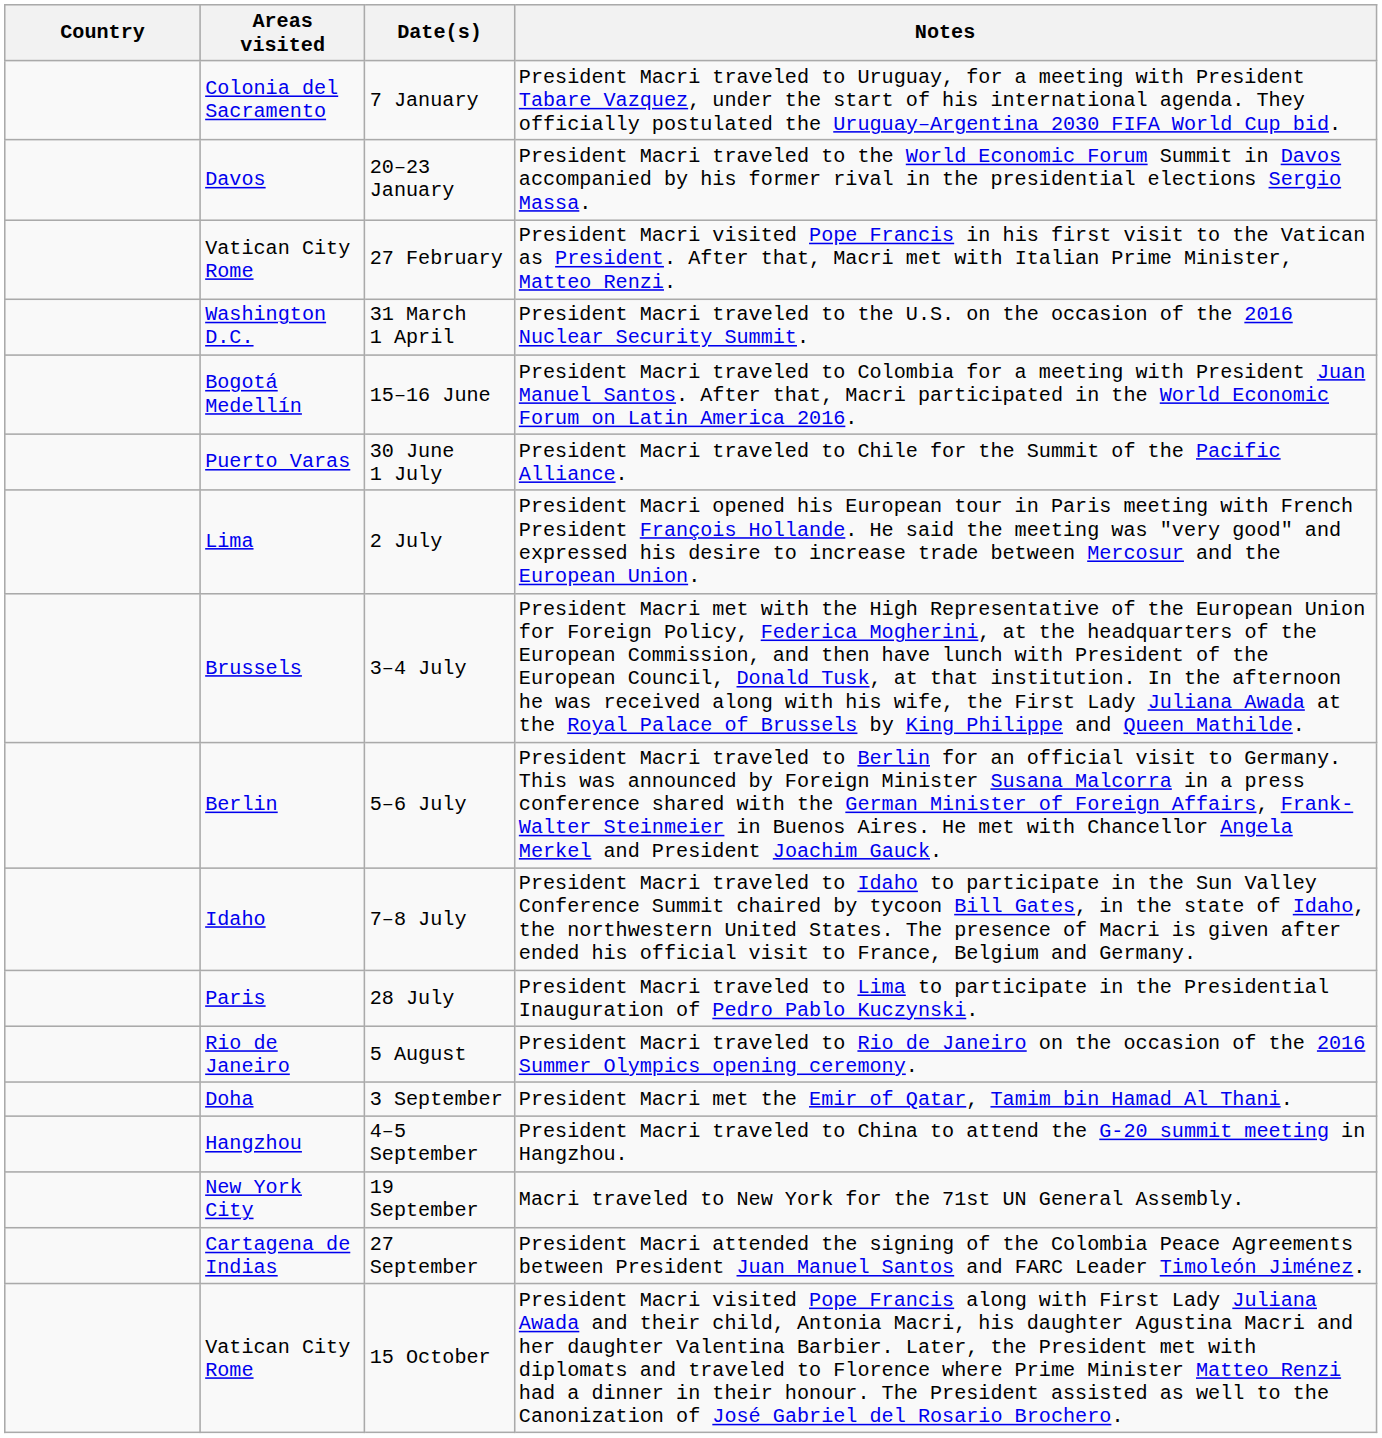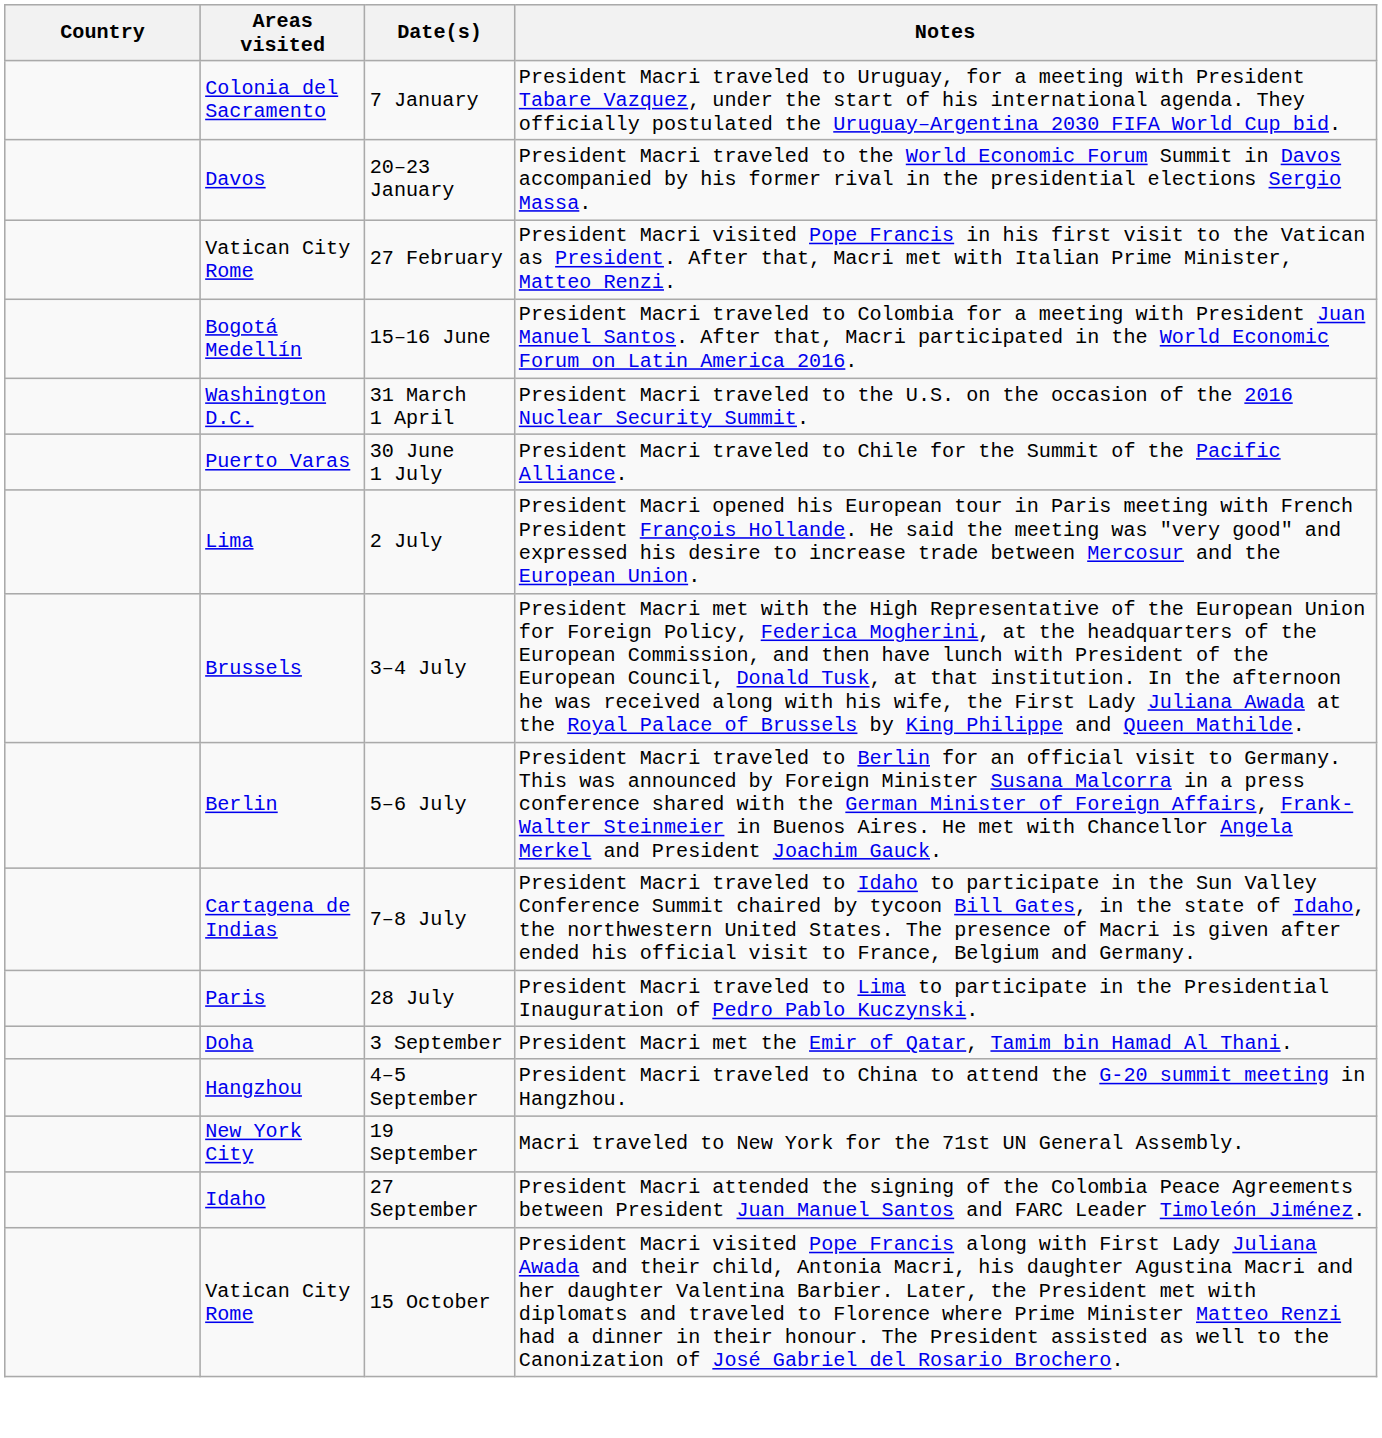rows swapped: 31 March 1 April <-> 15–16 June
7–8 July | Areas visited: Idaho -> Cartagena de Indias
- row: Rio de Janeiro | 5 August | President Macri traveled to Rio de Janeiro on the occasion of the 2016 Summer Olympics opening ceremony.
27 September | Areas visited: Cartagena de Indias -> Idaho
